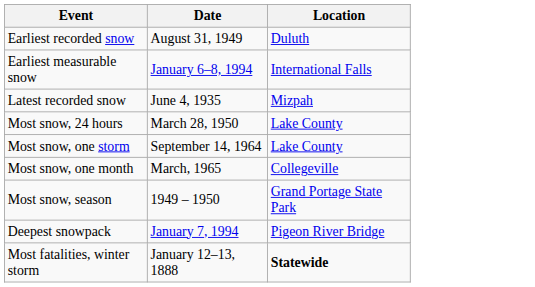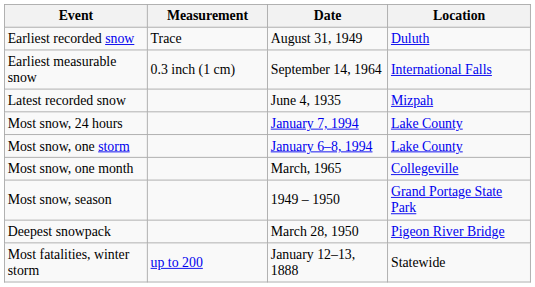+ column: Measurement | Trace | 0.3 inch (1 cm) | up to 200
Earliest measurable snow | Date: January 6–8, 1994 -> September 14, 1964
Most snow, 24 hours | Date: March 28, 1950 -> January 7, 1994
Most snow, one storm | Date: September 14, 1964 -> January 6–8, 1994
Deepest snowpack | Date: January 7, 1994 -> March 28, 1950
Most fatalities, winter storm | Location: bold -> normal
